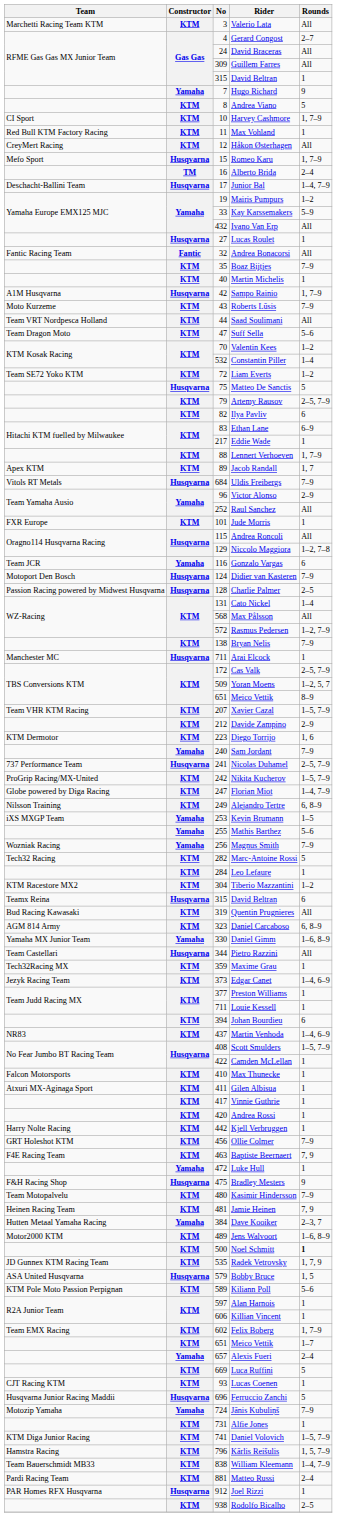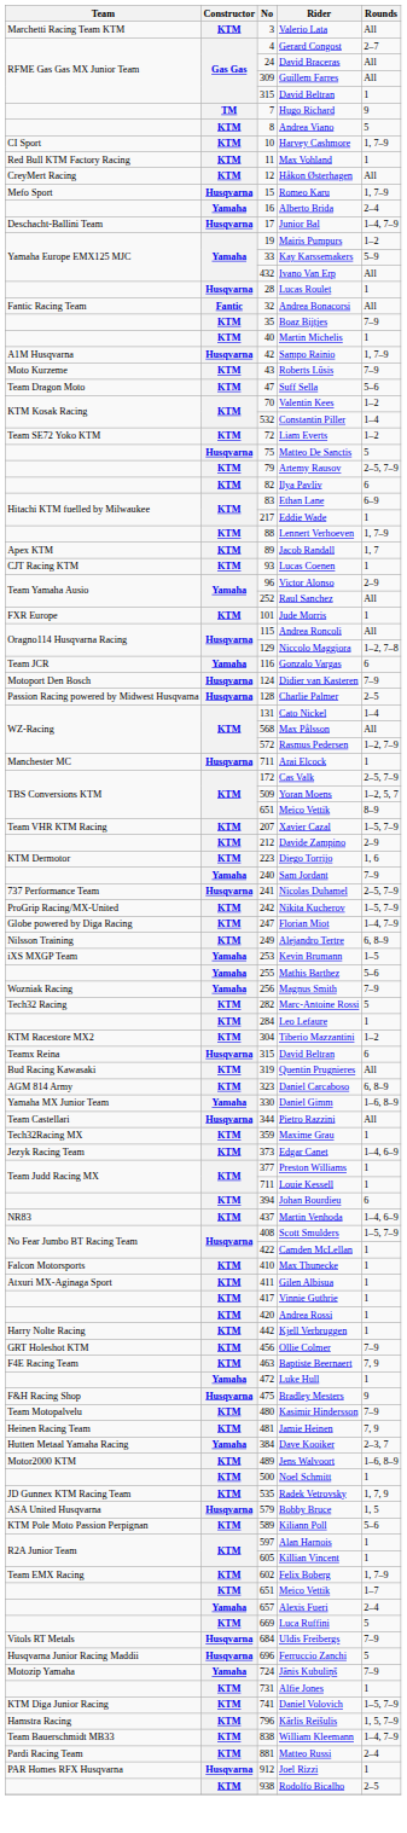Hugo Richard | Constructor: Yamaha -> TM
Alberto Brida | Constructor: TM -> Yamaha
Lucas Roulet | No: 27 -> 28
- row: Team VRT Nordpesca Holland | KTM | 44 | Saad Soulimani | All
rows swapped: Lucas Coenen <-> Uldis Freibergs
- row: KTM | 138 | Bryan Nelis | 7–9
Noel Schmitt | Rounds: bold -> normal
Killian Vincent | No: 606 -> 605
